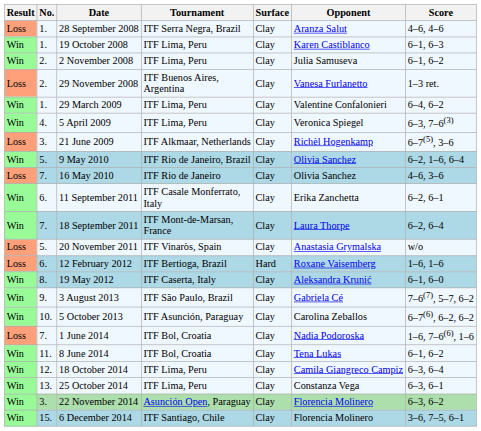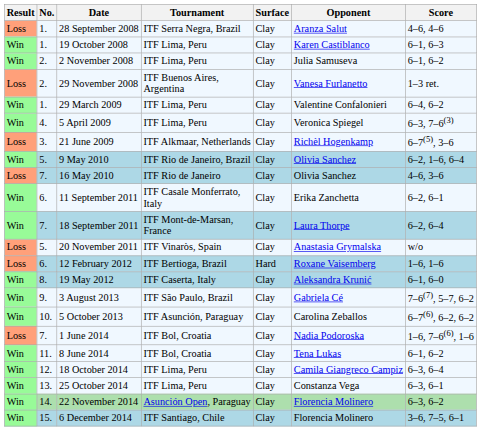22 November 2014 | No.: 3. -> 14.
